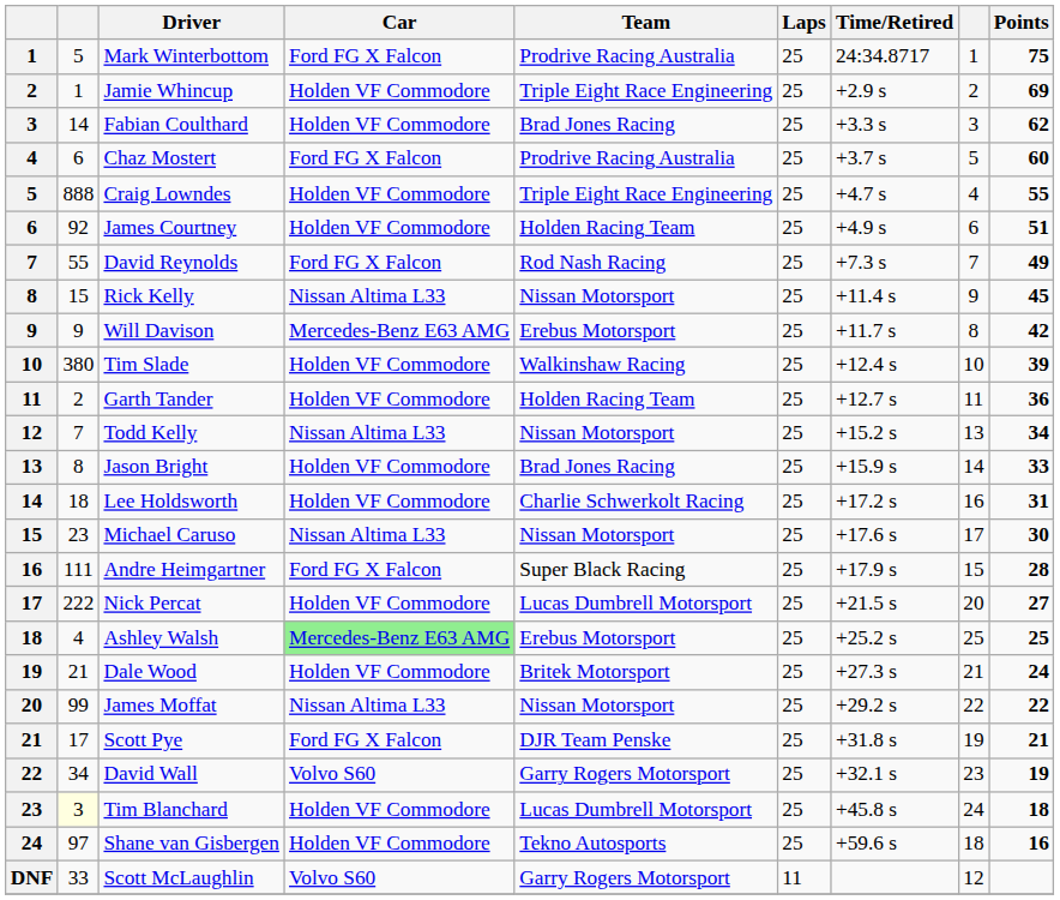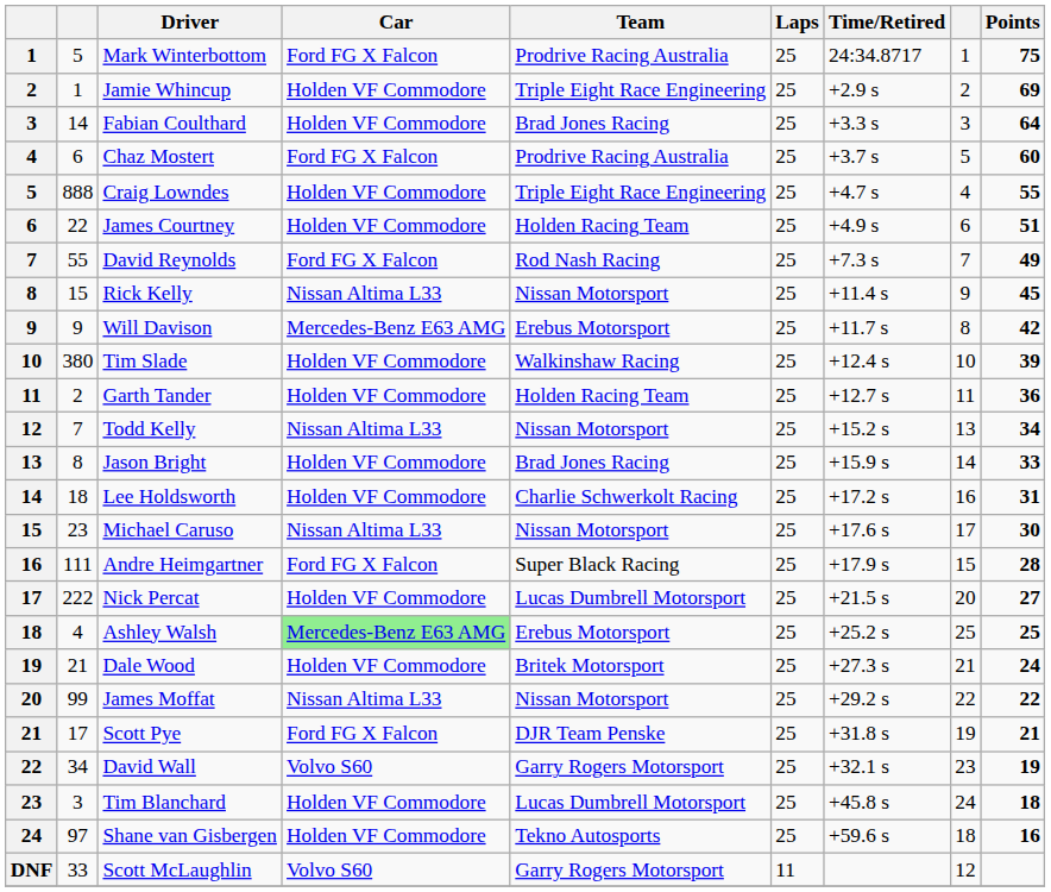Fabian Coulthard | Points: 62 -> 64
James Courtney | column 2: 92 -> 22
Tim Blanchard | column 2: lightyellow background -> no background
